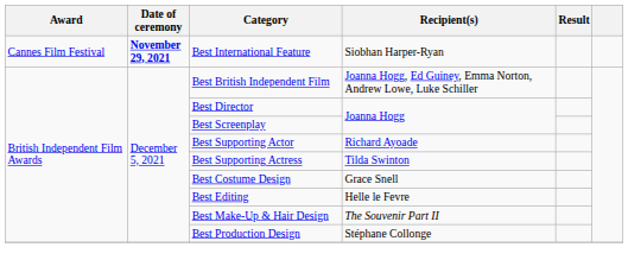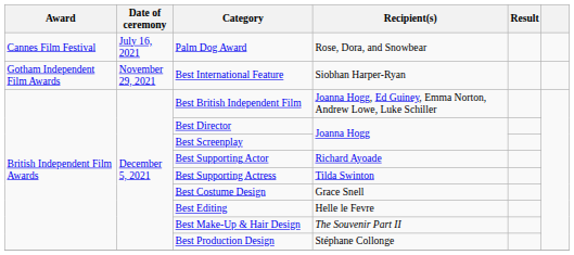+ row: Cannes Film Festival | July 16, 2021 | Palm Dog Award | Rose, Dora, and Snowbear
Best International Feature | Award: Cannes Film Festival -> Gotham Independent Film Awards
Best International Feature | Date of ceremony: bold -> normal
